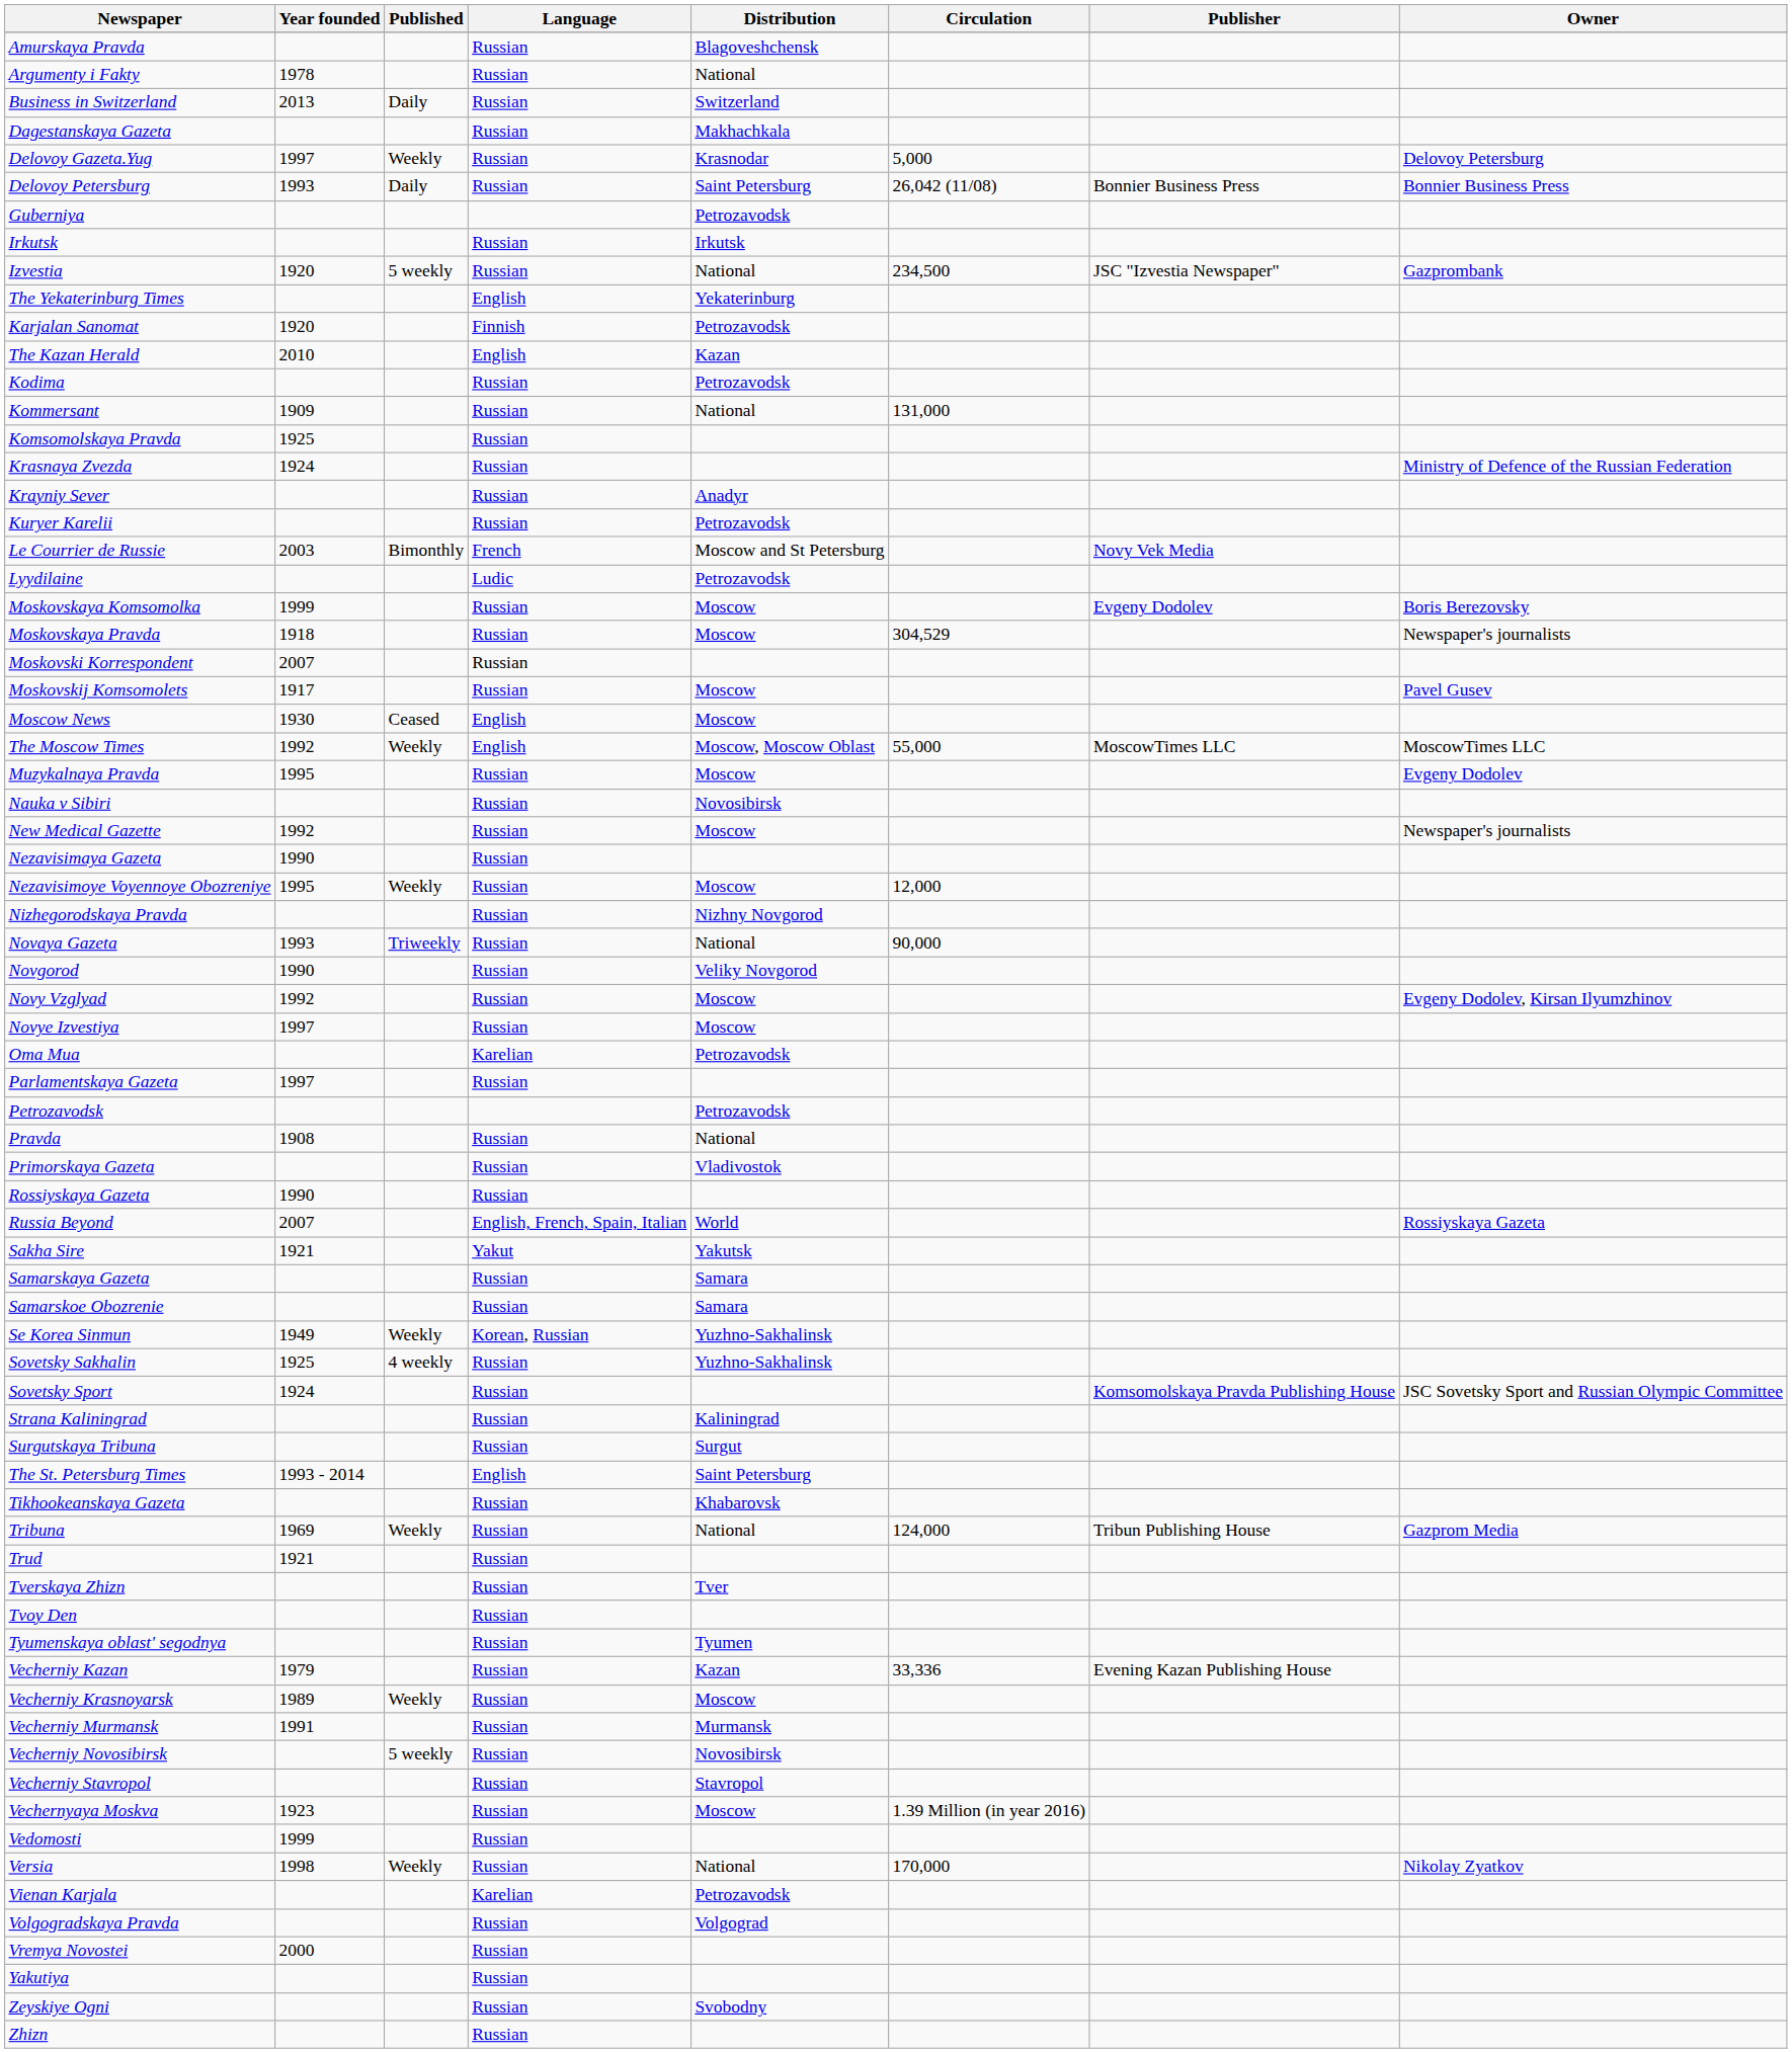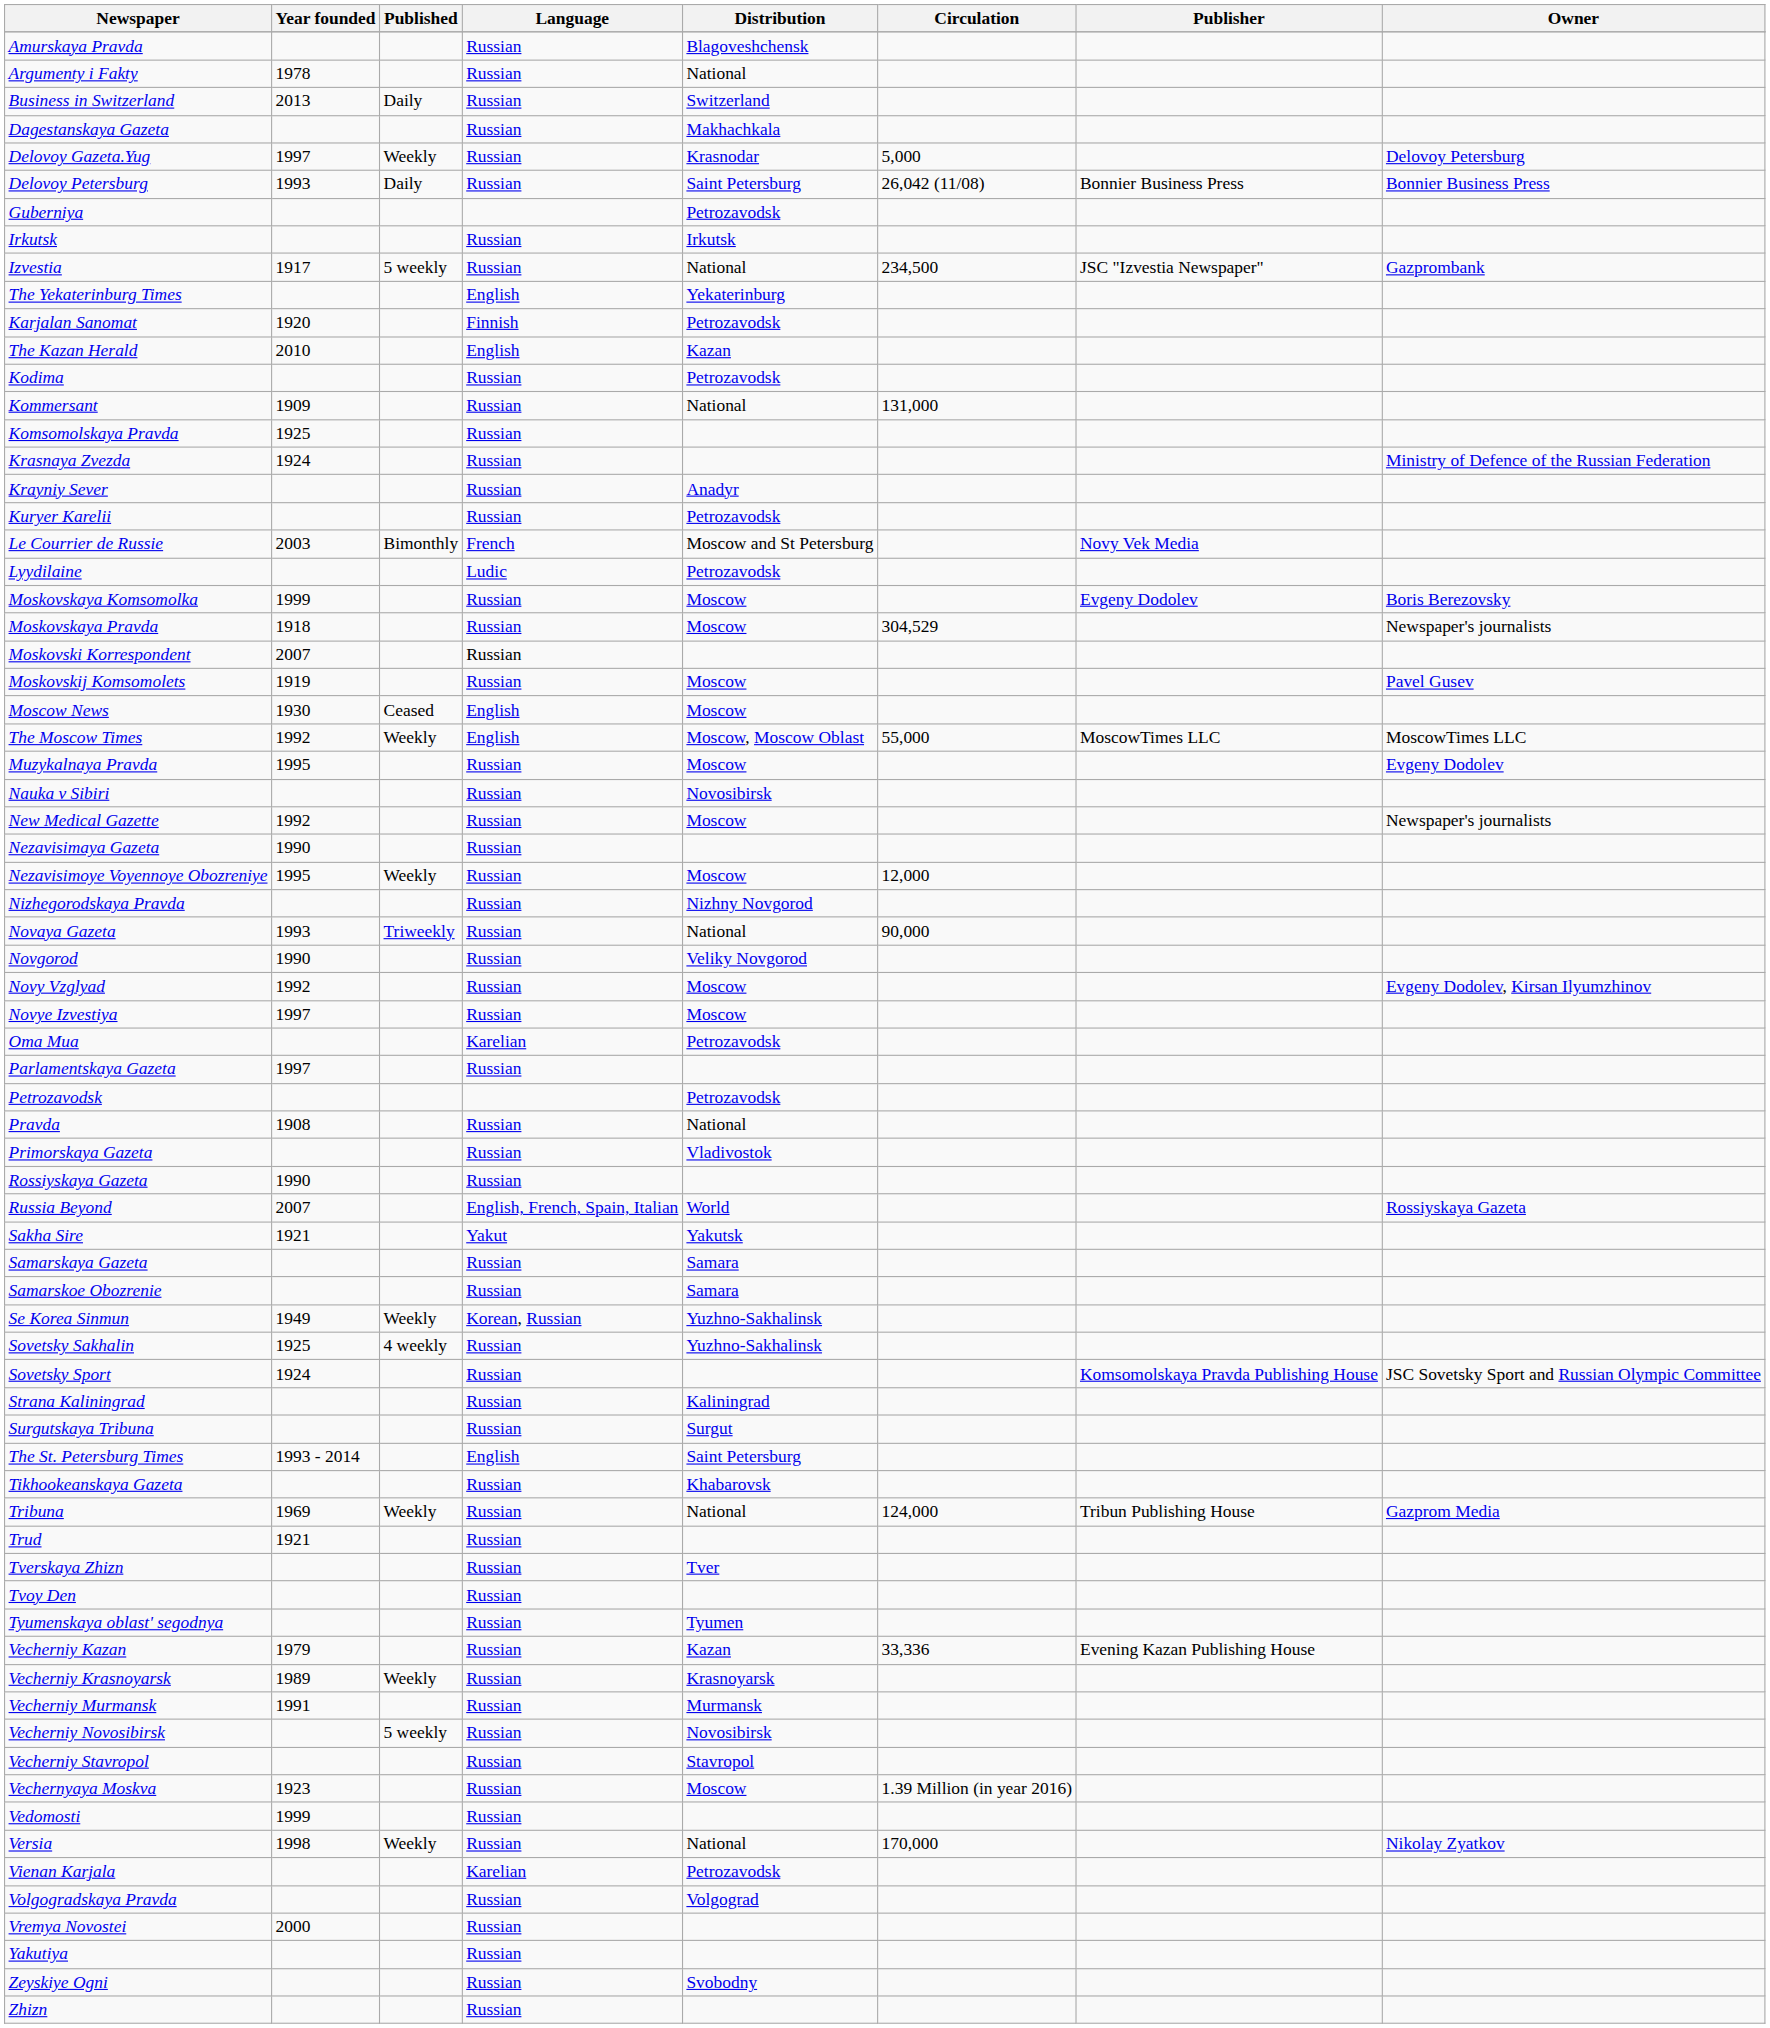Izvestia | Year founded: 1920 -> 1917
Moskovskij Komsomolets | Year founded: 1917 -> 1919
Vecherniy Krasnoyarsk | Distribution: Moscow -> Krasnoyarsk
